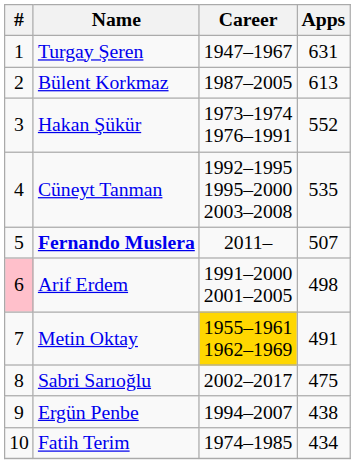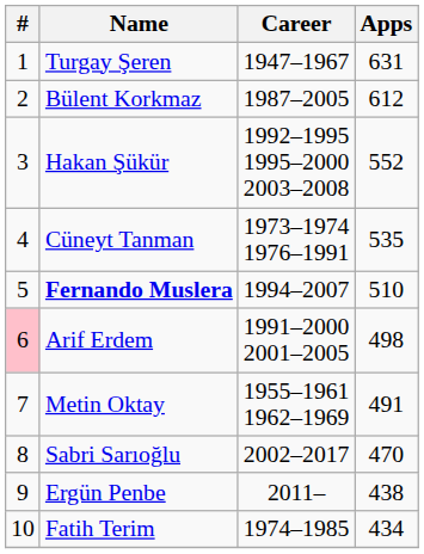Bülent Korkmaz | Apps: 613 -> 612
Hakan Şükür | Career: 1973–1974 1976–1991 -> 1992–1995 1995–2000 2003–2008
Cüneyt Tanman | Career: 1992–1995 1995–2000 2003–2008 -> 1973–1974 1976–1991
Fernando Muslera | Career: 2011– -> 1994–2007
Fernando Muslera | Apps: 507 -> 510
Metin Oktay | Career: gold background -> no background
Sabri Sarıoğlu | Apps: 475 -> 470
Ergün Penbe | Career: 1994–2007 -> 2011–
